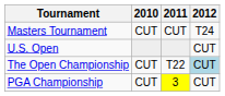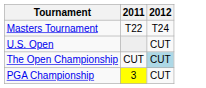- column: 2010 | CUT | CUT | CUT
Masters Tournament | 2011: CUT -> T22
The Open Championship | 2011: T22 -> CUT
